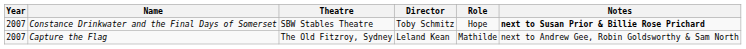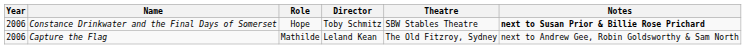columns swapped: Role <-> Theatre
Constance Drinkwater and the Final Days of Somerset | Year: 2007 -> 2006
Capture the Flag | Year: 2007 -> 2006
